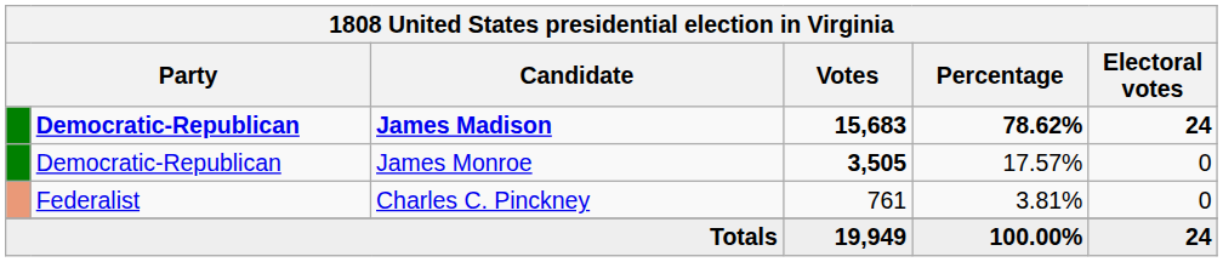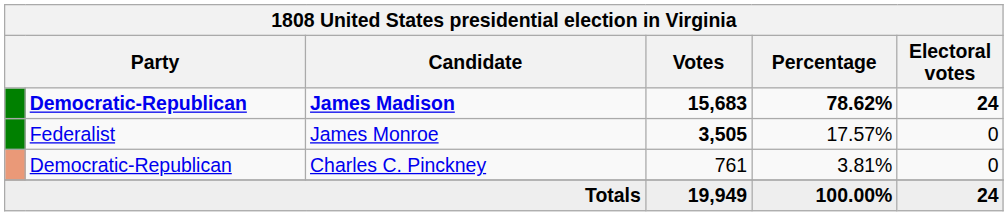James Monroe | column 2: Democratic-Republican -> Federalist
Charles C. Pinckney | column 2: Federalist -> Democratic-Republican
